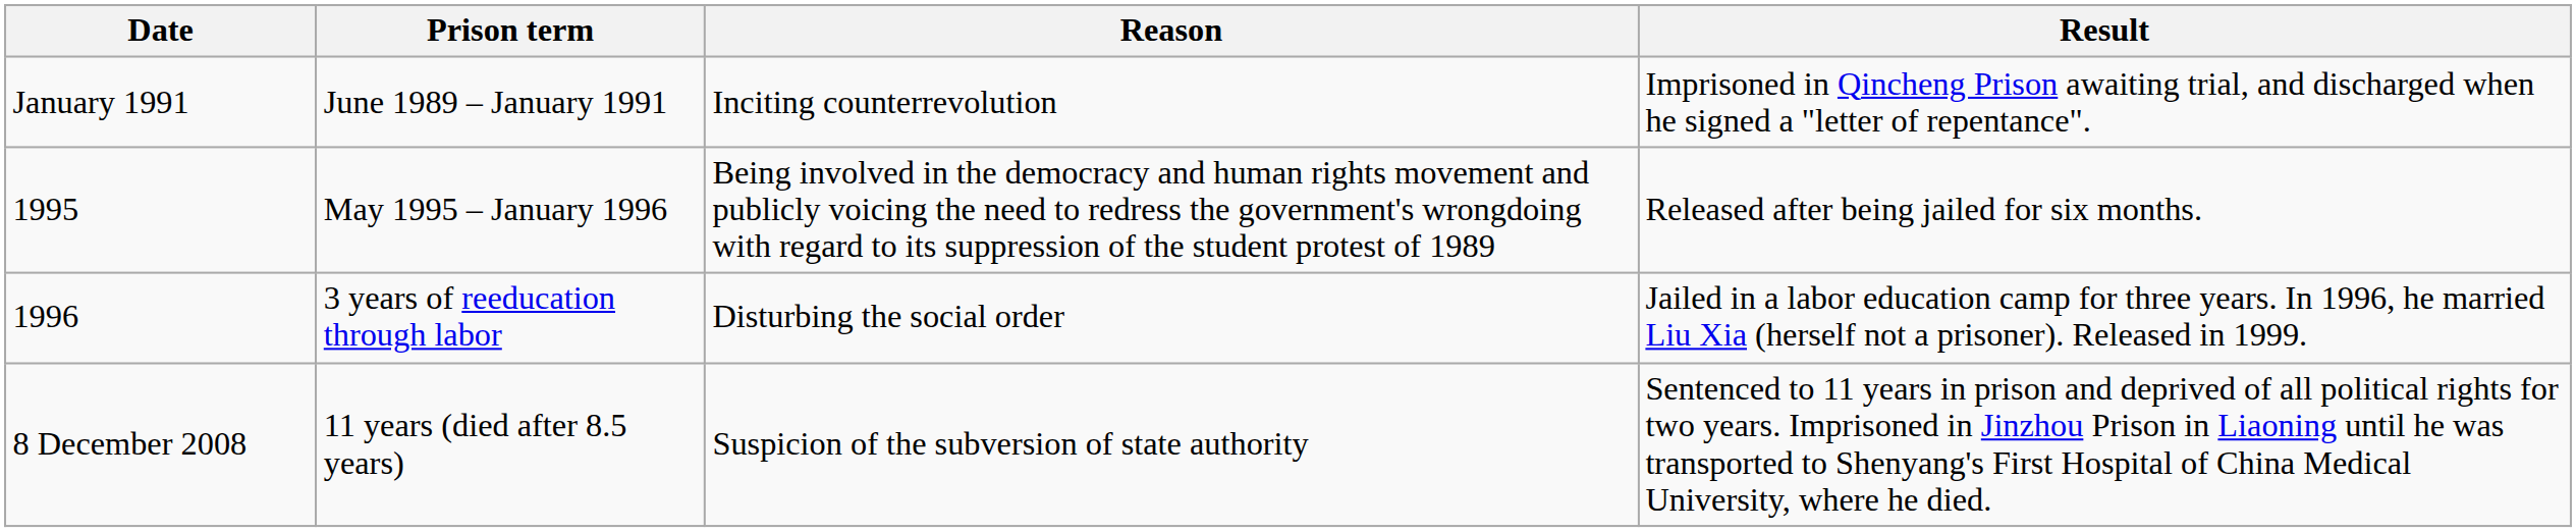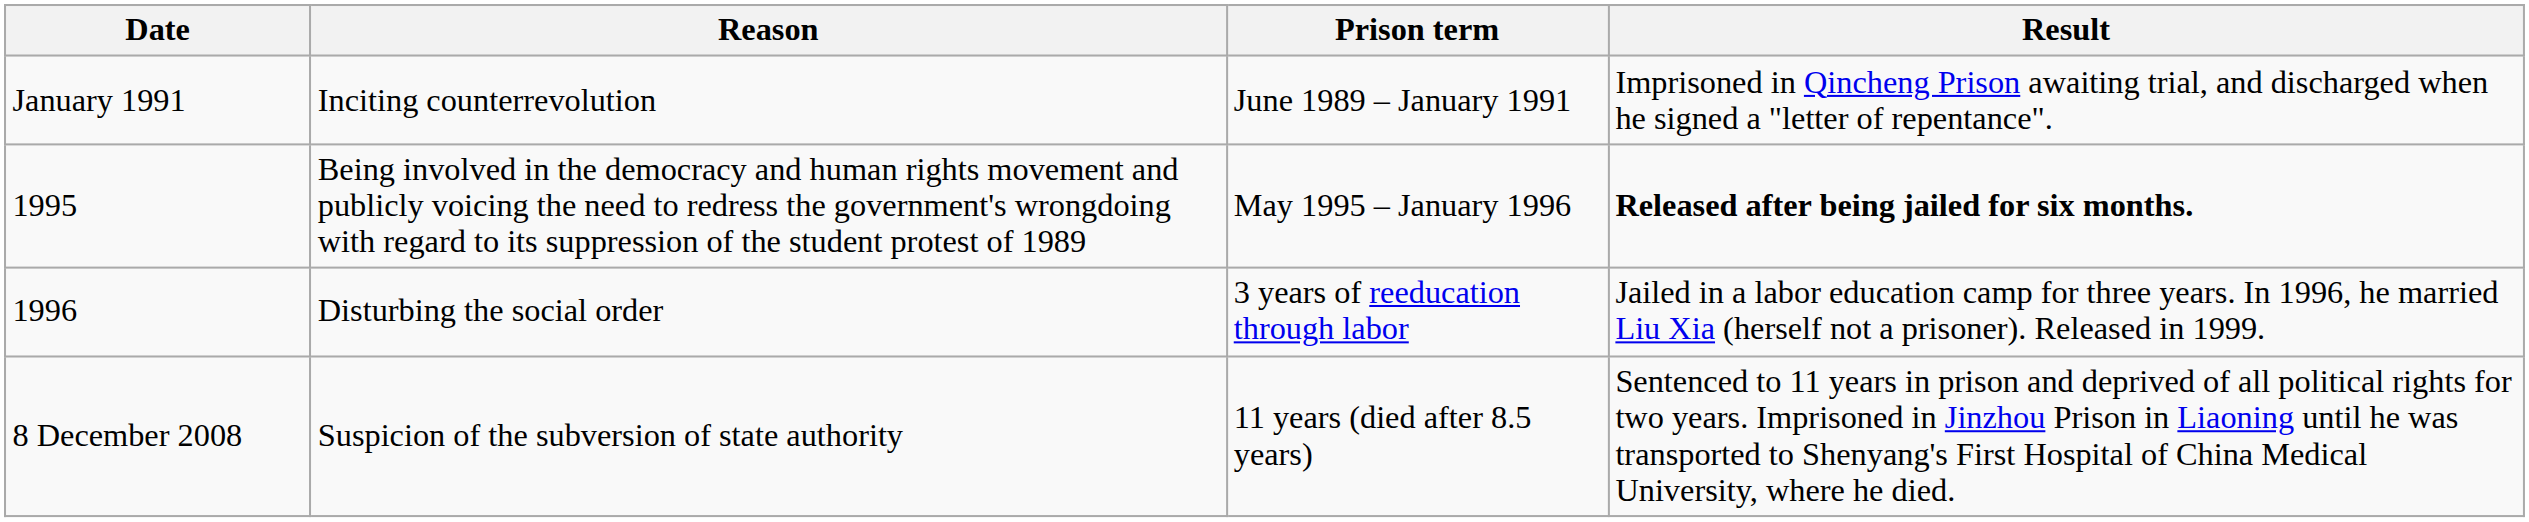columns swapped: Prison term <-> Reason
1995 | Result: normal -> bold
